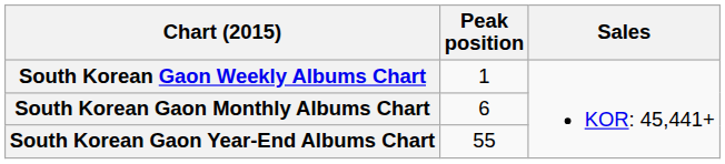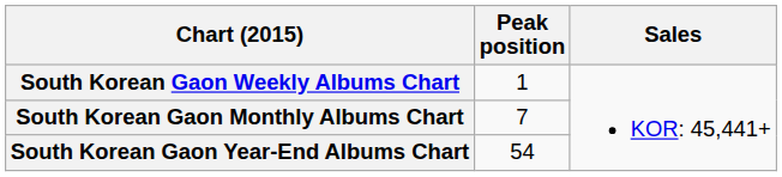South Korean Gaon Monthly Albums Chart | Peak position: 6 -> 7
South Korean Gaon Year-End Albums Chart | Peak position: 55 -> 54
